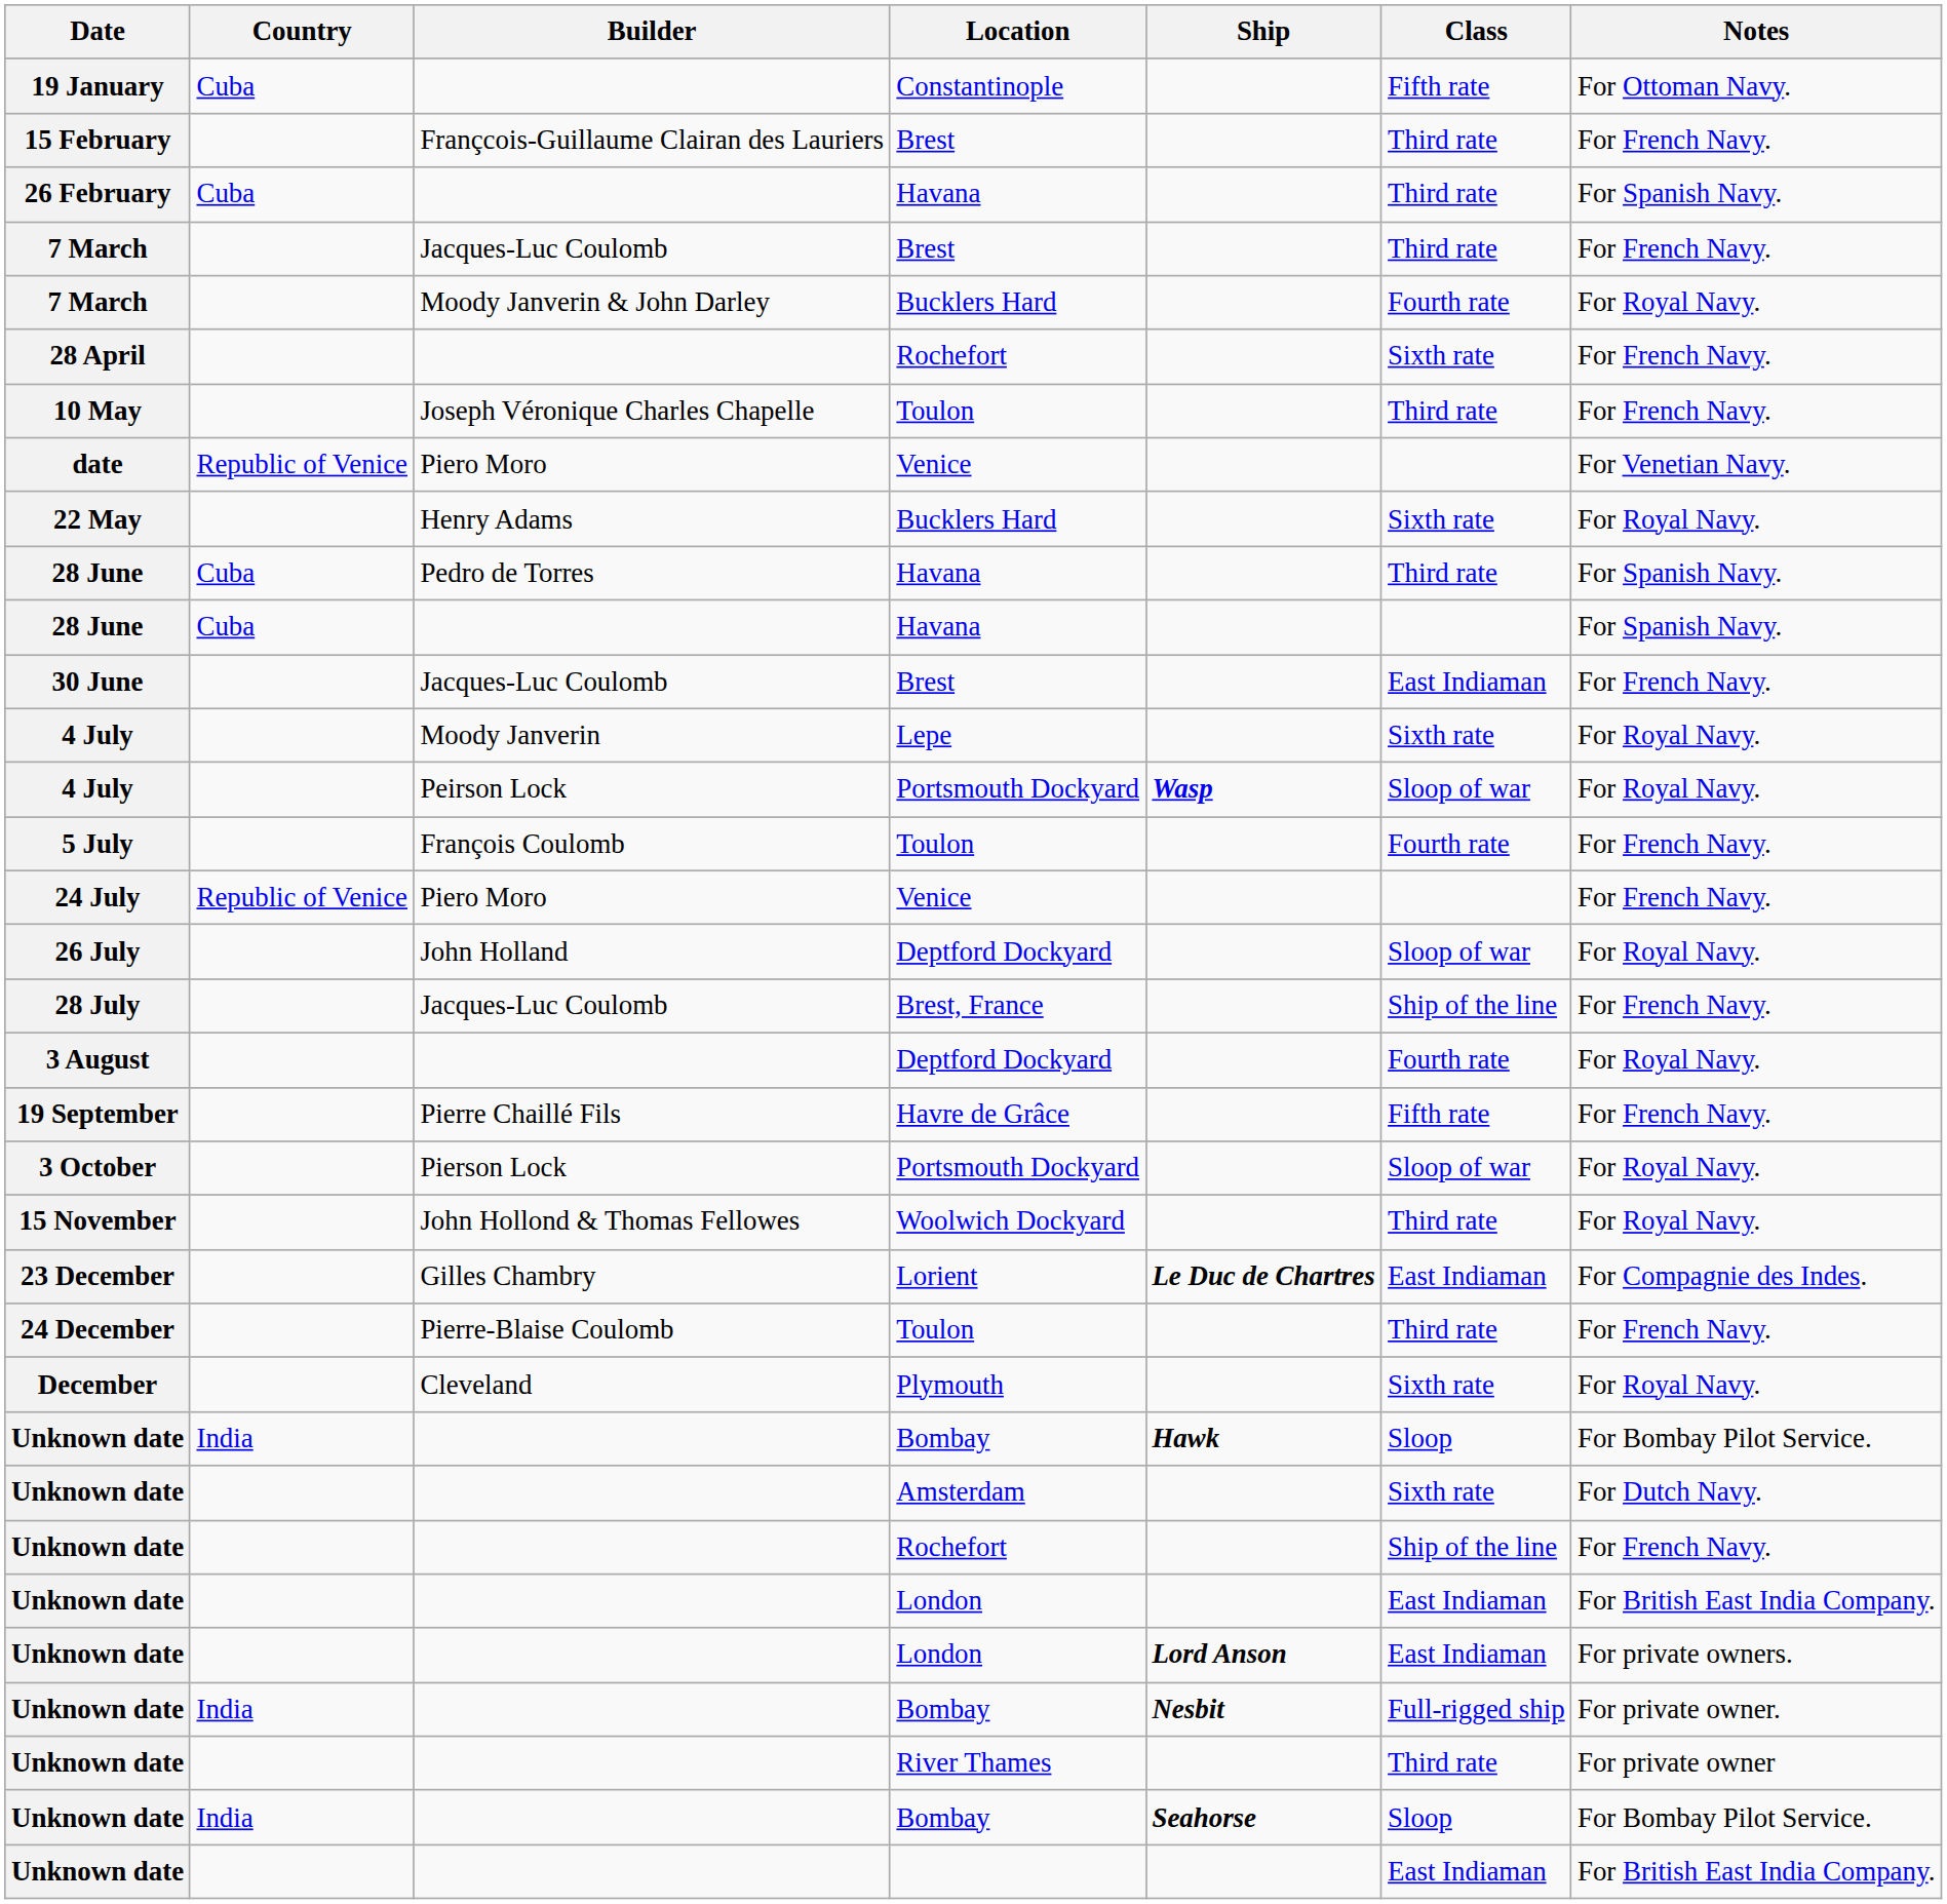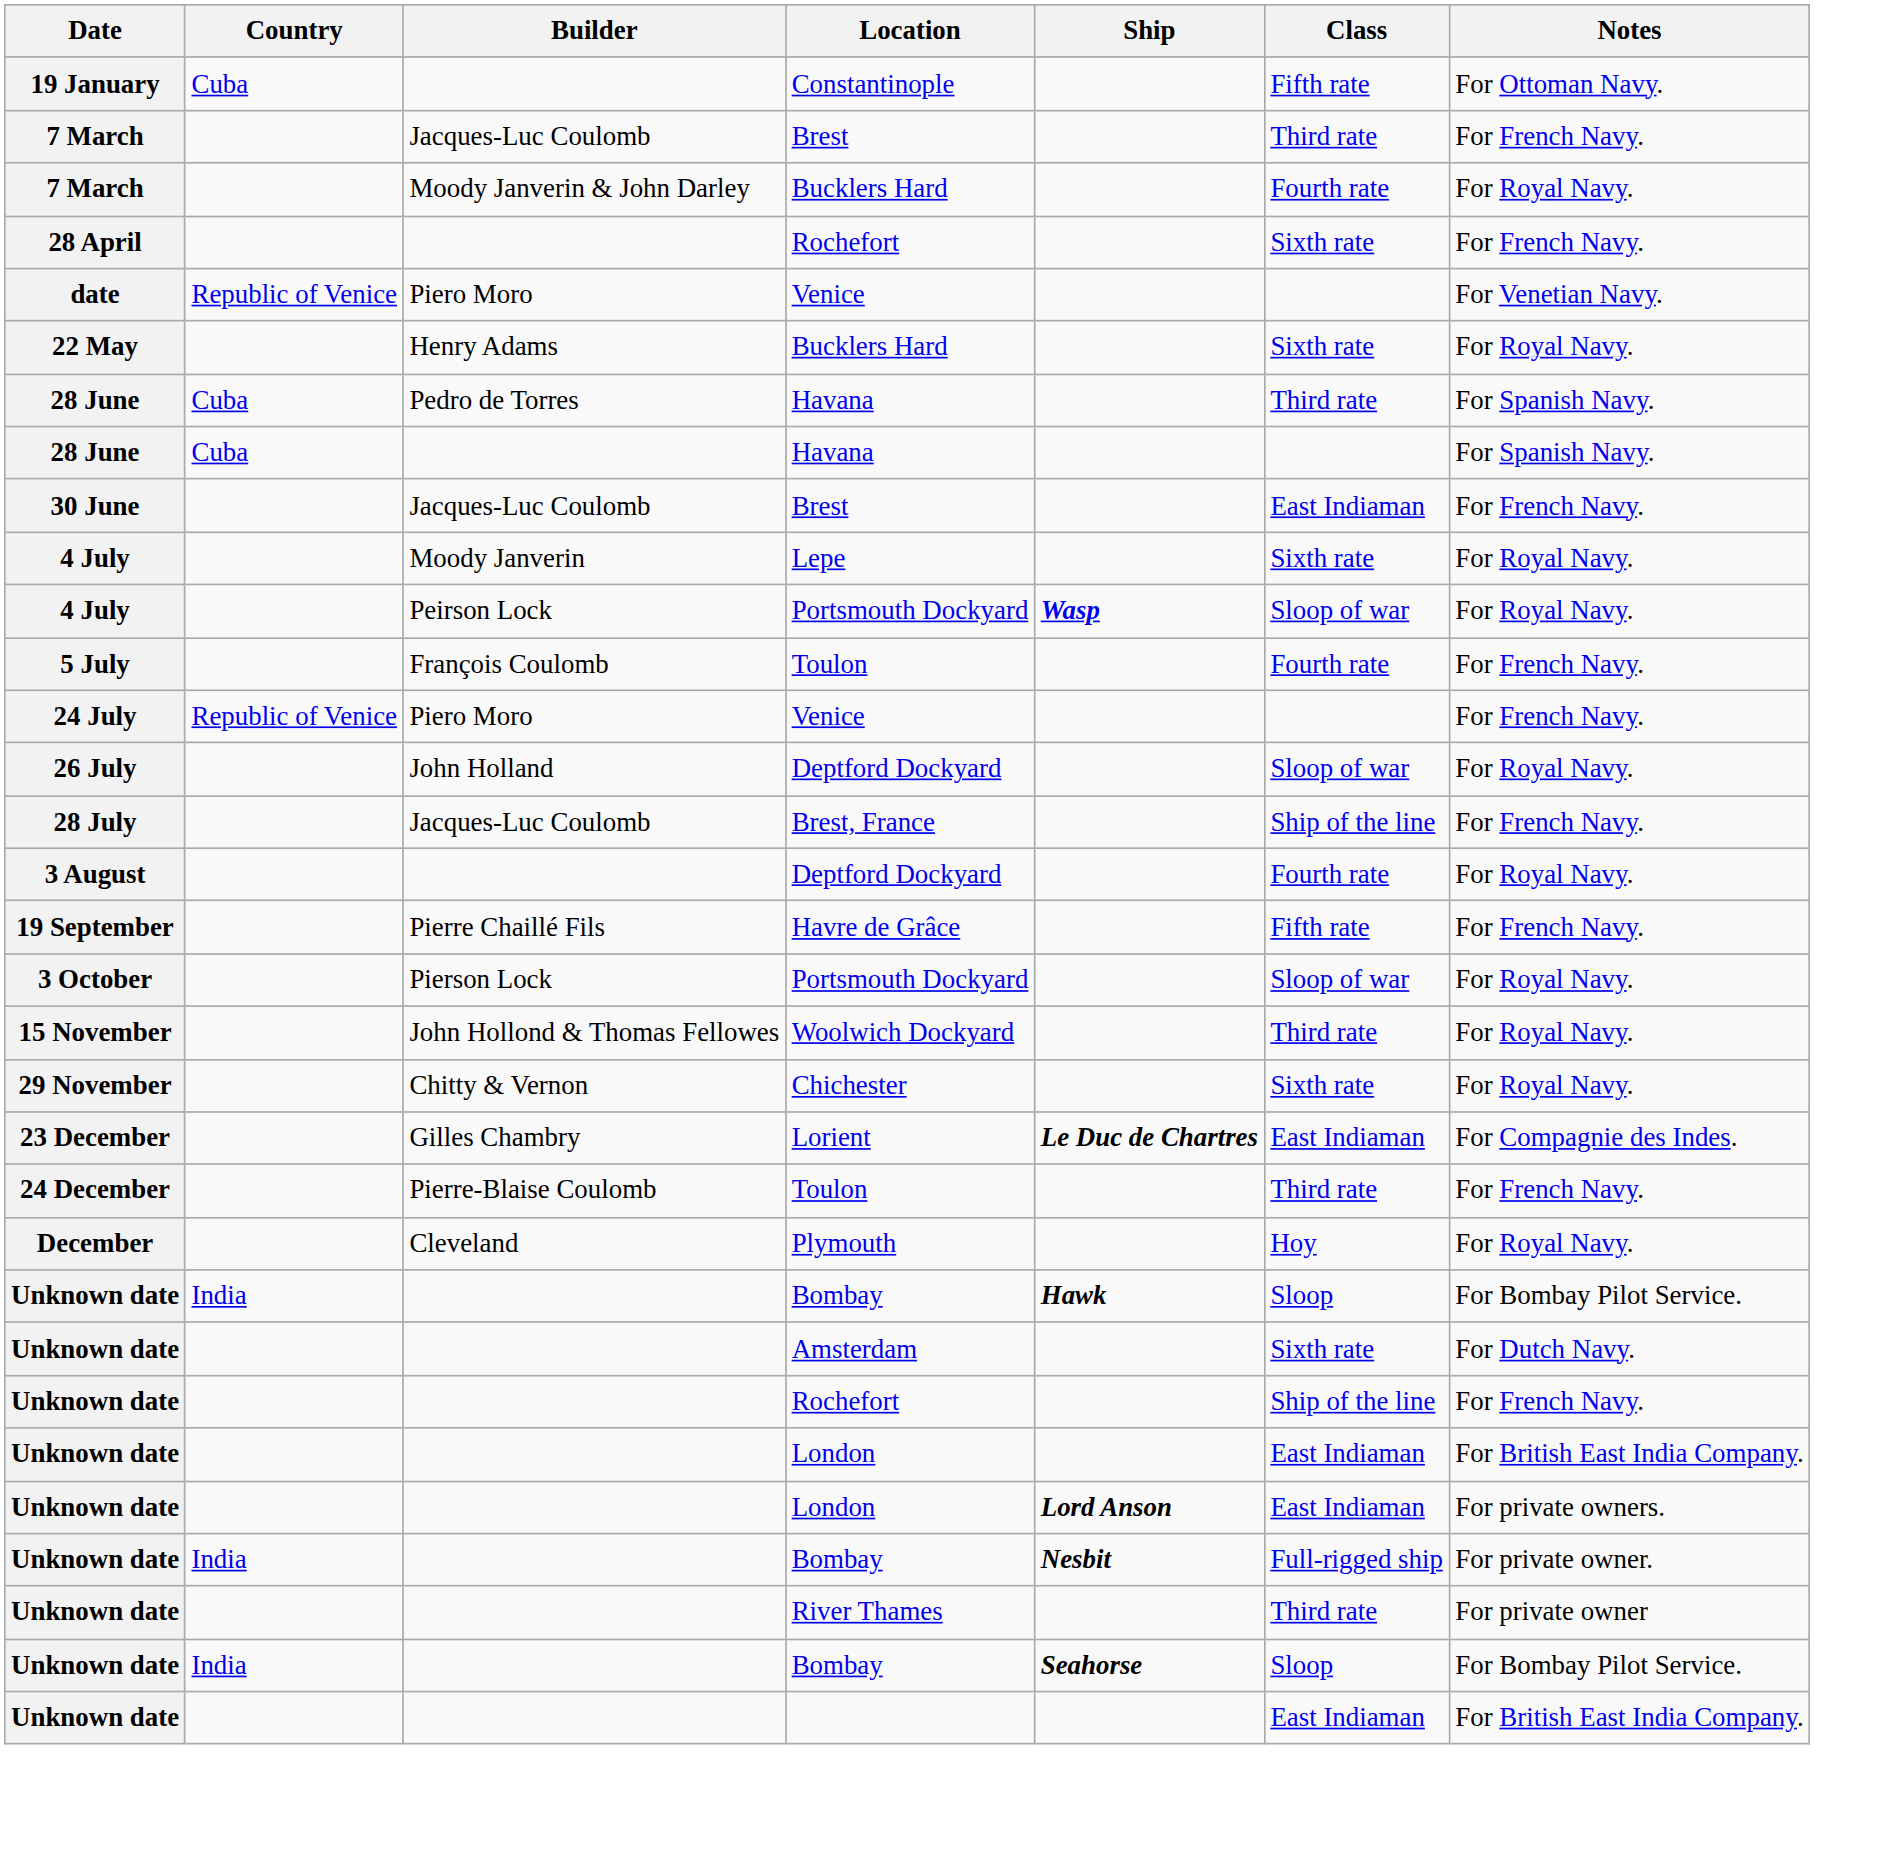- row: 15 February | Françcois-Guillaume Clairan des Lauriers | Brest | Third rate | For French Navy.
- row: 26 February | Cuba | Havana | Third rate | For Spanish Navy.
- row: 10 May | Joseph Véronique Charles Chapelle | Toulon | Third rate | For French Navy.
+ row: 29 November | Chitty & Vernon | Chichester | Sixth rate | For Royal Navy.
December | Class: Sixth rate -> Hoy
